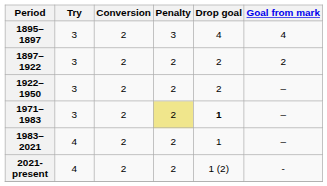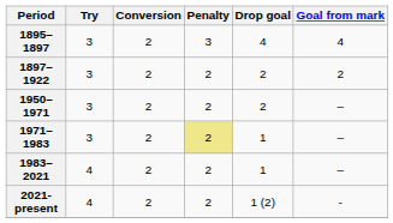- row: 1922–1950 | 3 | 2 | 2 | 2 | –
+ row: 1950–1971 | 3 | 2 | 2 | 2 | –
1971–1983 | Drop goal: bold -> normal
